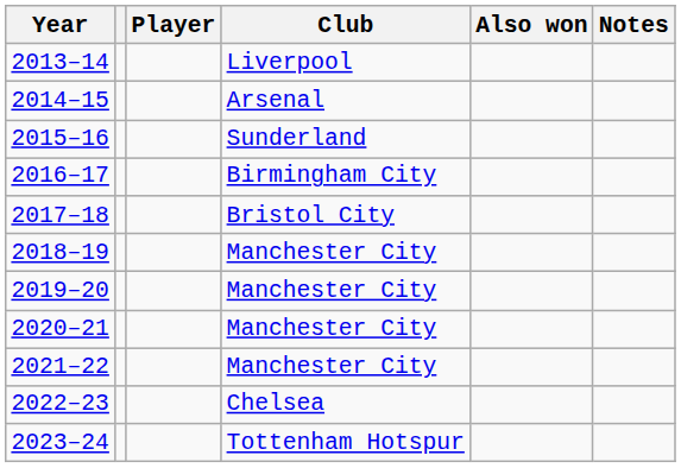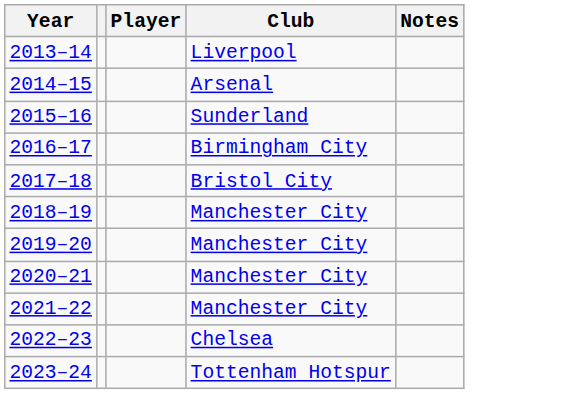- column: Also won
